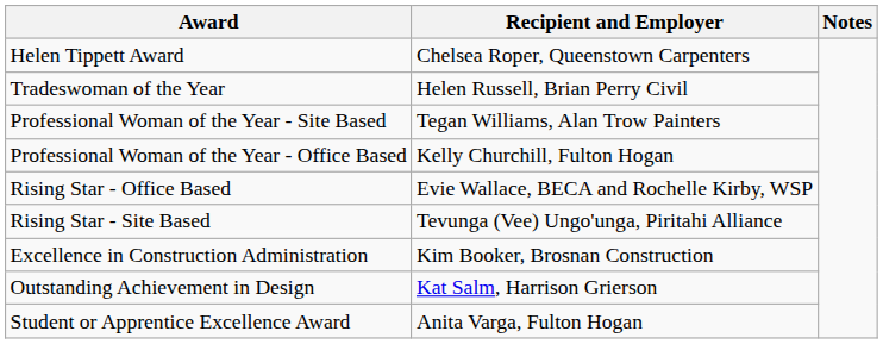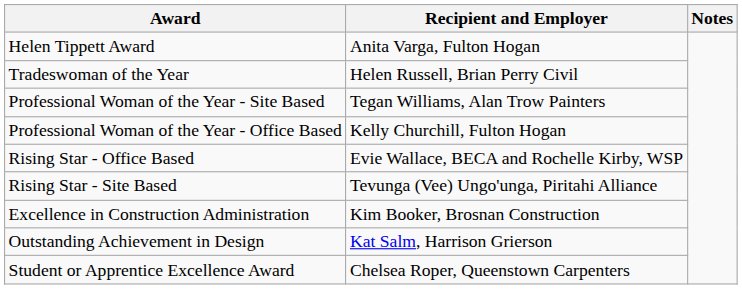Helen Tippett Award | Recipient and Employer: Chelsea Roper, Queenstown Carpenters -> Anita Varga, Fulton Hogan
Student or Apprentice Excellence Award | Recipient and Employer: Anita Varga, Fulton Hogan -> Chelsea Roper, Queenstown Carpenters
